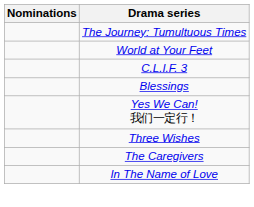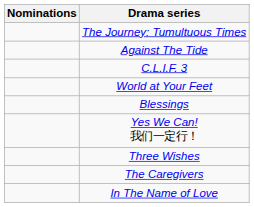+ row: Against The Tide
rows swapped: World at Your Feet <-> C.L.I.F. 3
